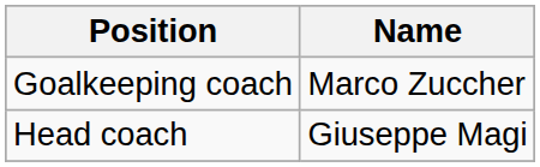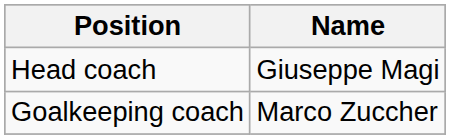rows swapped: Head coach <-> Goalkeeping coach
